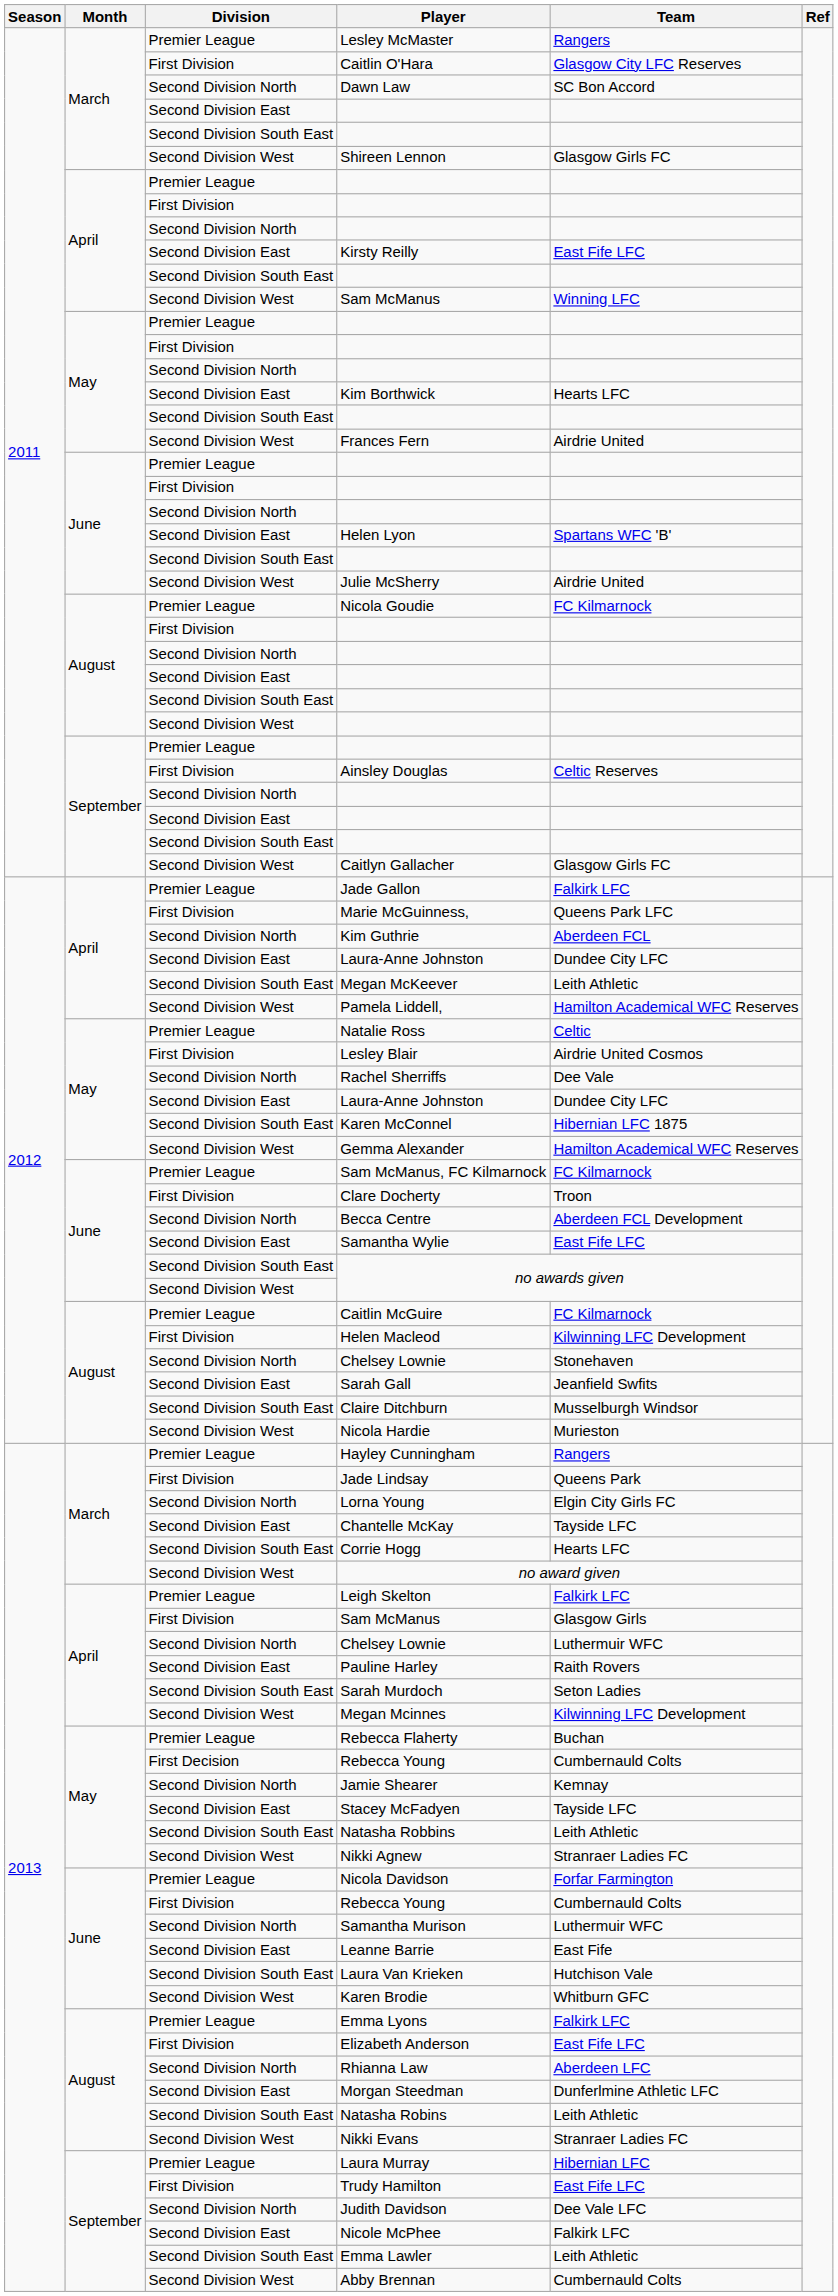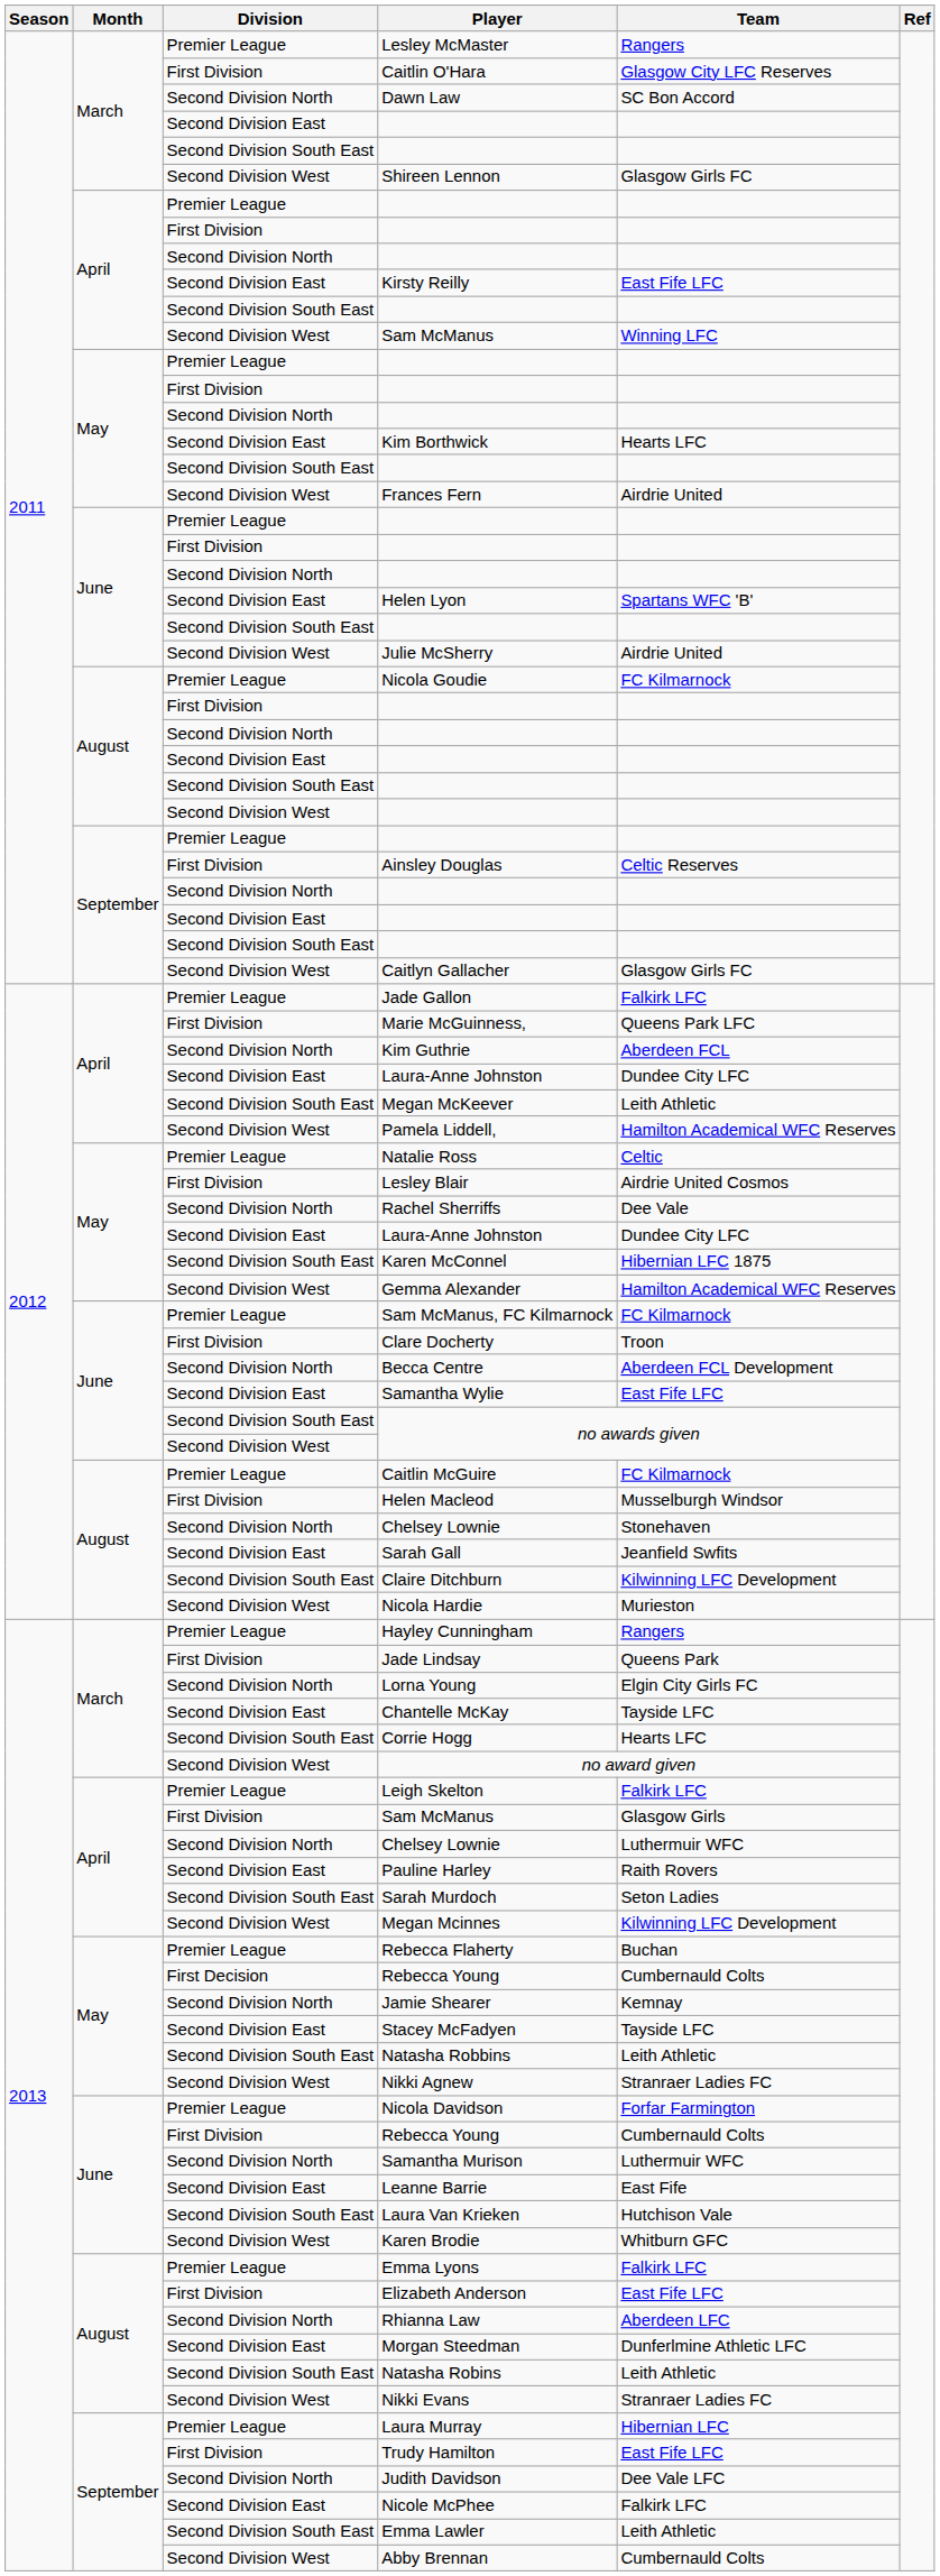Helen Macleod | Team: Kilwinning LFC Development -> Musselburgh Windsor
Claire Ditchburn | Team: Musselburgh Windsor -> Kilwinning LFC Development
